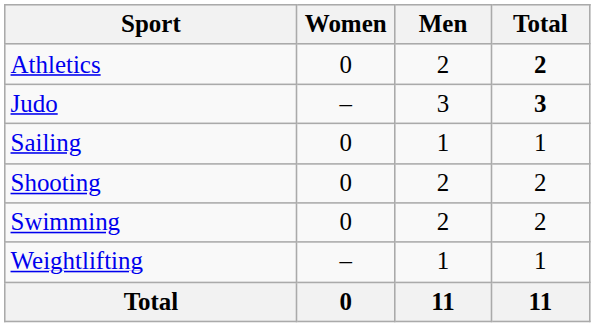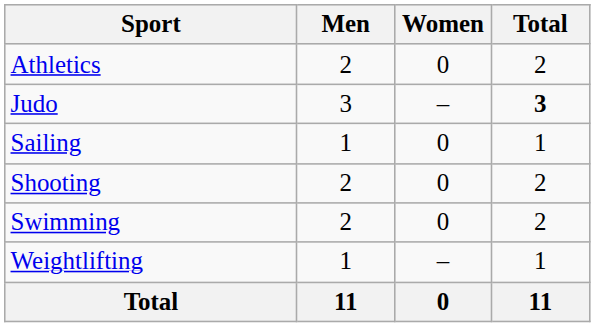columns swapped: Men <-> Women
Athletics | Total: bold -> normal
